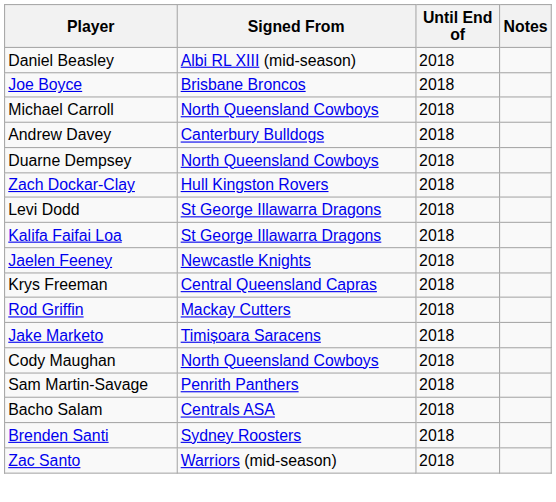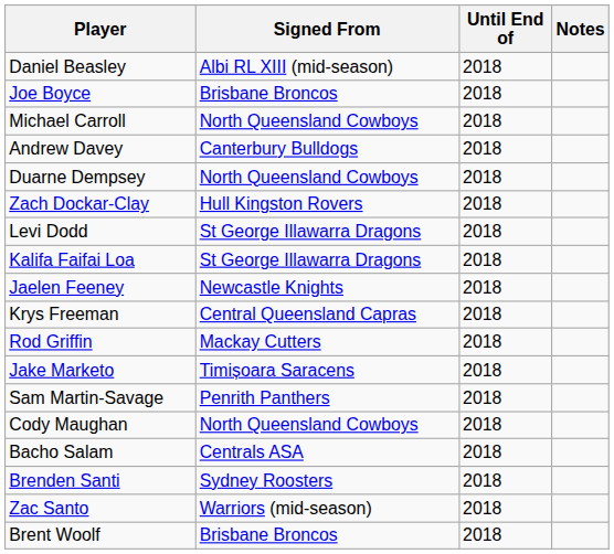rows swapped: Sam Martin-Savage <-> Cody Maughan
+ row: Brent Woolf | Brisbane Broncos | 2018
